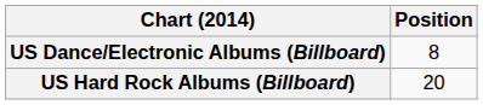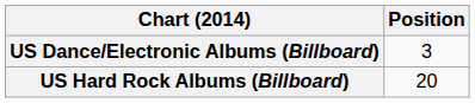US Dance/Electronic Albums (Billboard) | Position: 8 -> 3
